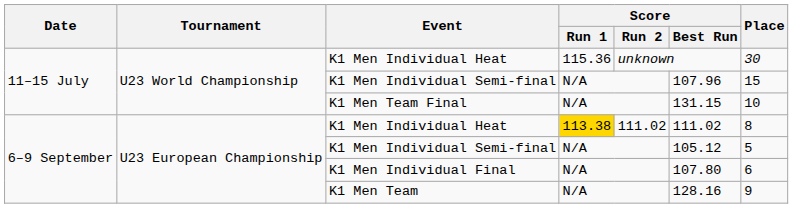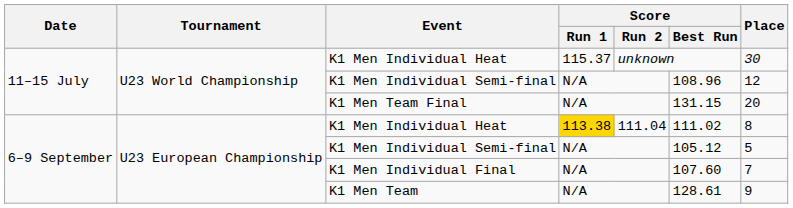11–15 July / K1 Men Individual Heat | Score / Run 1: 115.36 -> 115.37
11–15 July / K1 Men Individual Semi-final | Score / Best Run: 107.96 -> 108.96
11–15 July / K1 Men Individual Semi-final | Place: 15 -> 12
K1 Men Team Final | Place: 10 -> 20
6–9 September / K1 Men Individual Heat | Score / Run 2: 111.02 -> 111.04
K1 Men Individual Final | Score / Best Run: 107.80 -> 107.60
K1 Men Individual Final | Place: 6 -> 7
K1 Men Team | Score / Best Run: 128.16 -> 128.61
